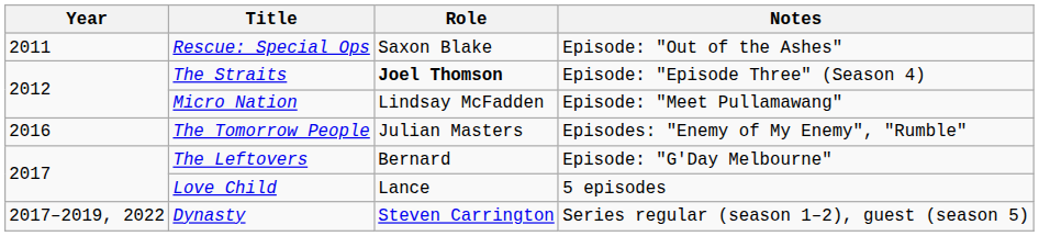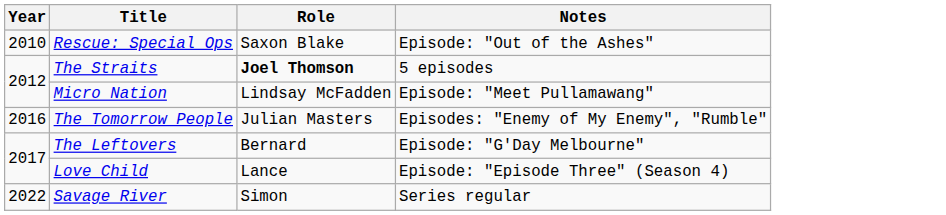Rescue: Special Ops | Year: 2011 -> 2010
The Straits | Notes: Episode: "Episode Three" (Season 4) -> 5 episodes
Love Child | Notes: 5 episodes -> Episode: "Episode Three" (Season 4)
- row: 2017–2019, 2022 | Dynasty | Steven Carrington | Series regular (season 1–2), guest (season 5)
+ row: 2022 | Savage River | Simon | Series regular
